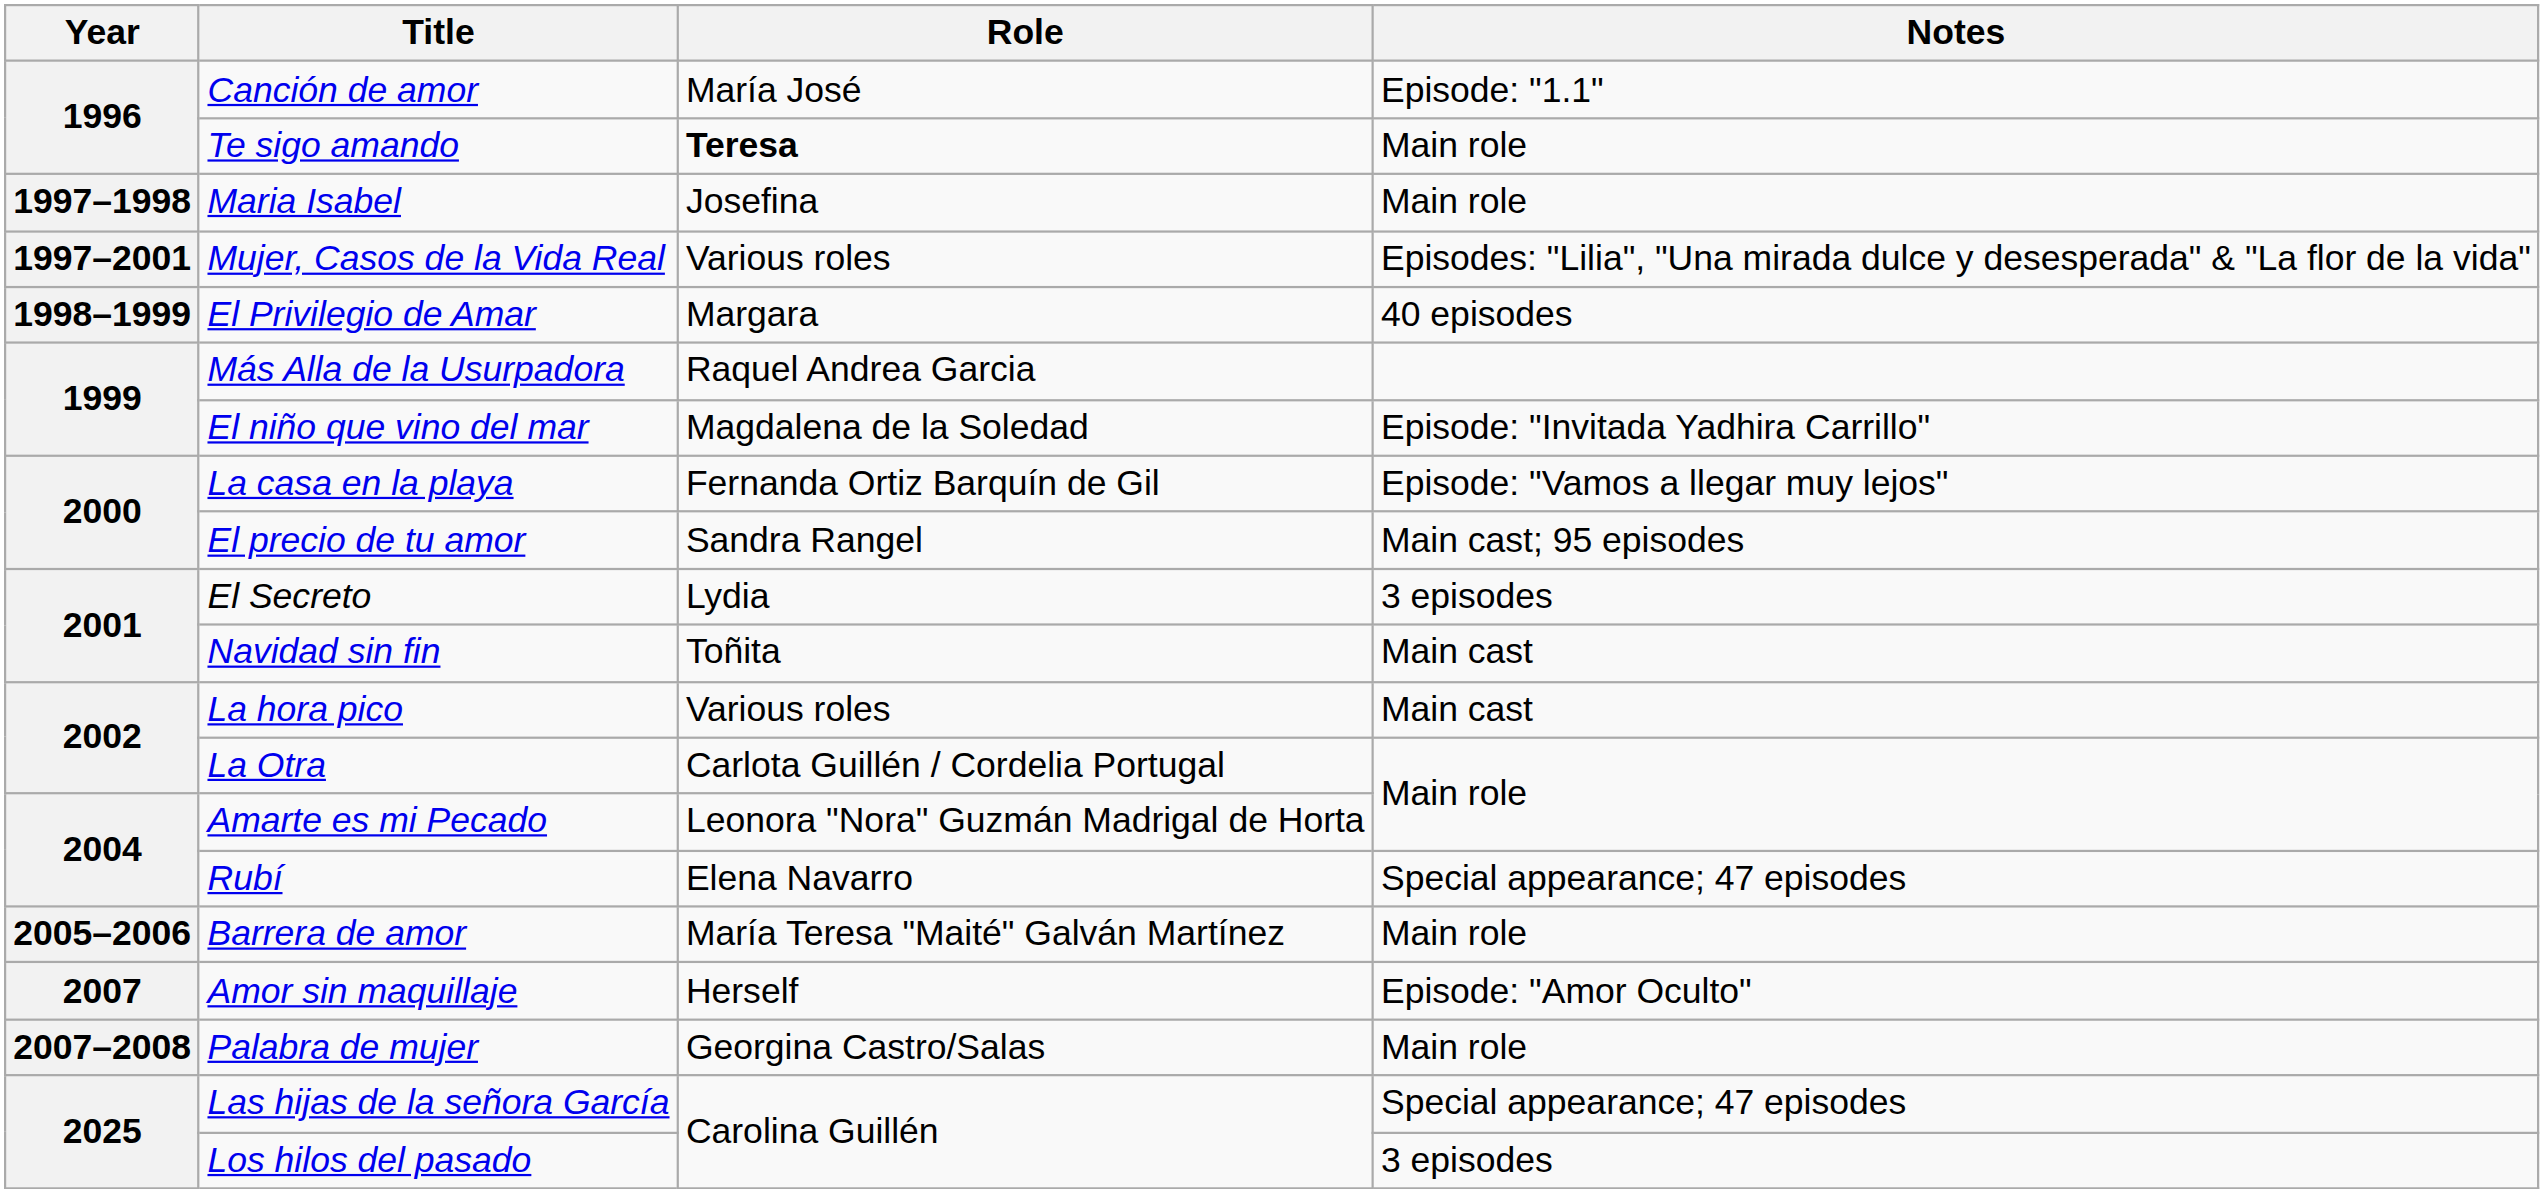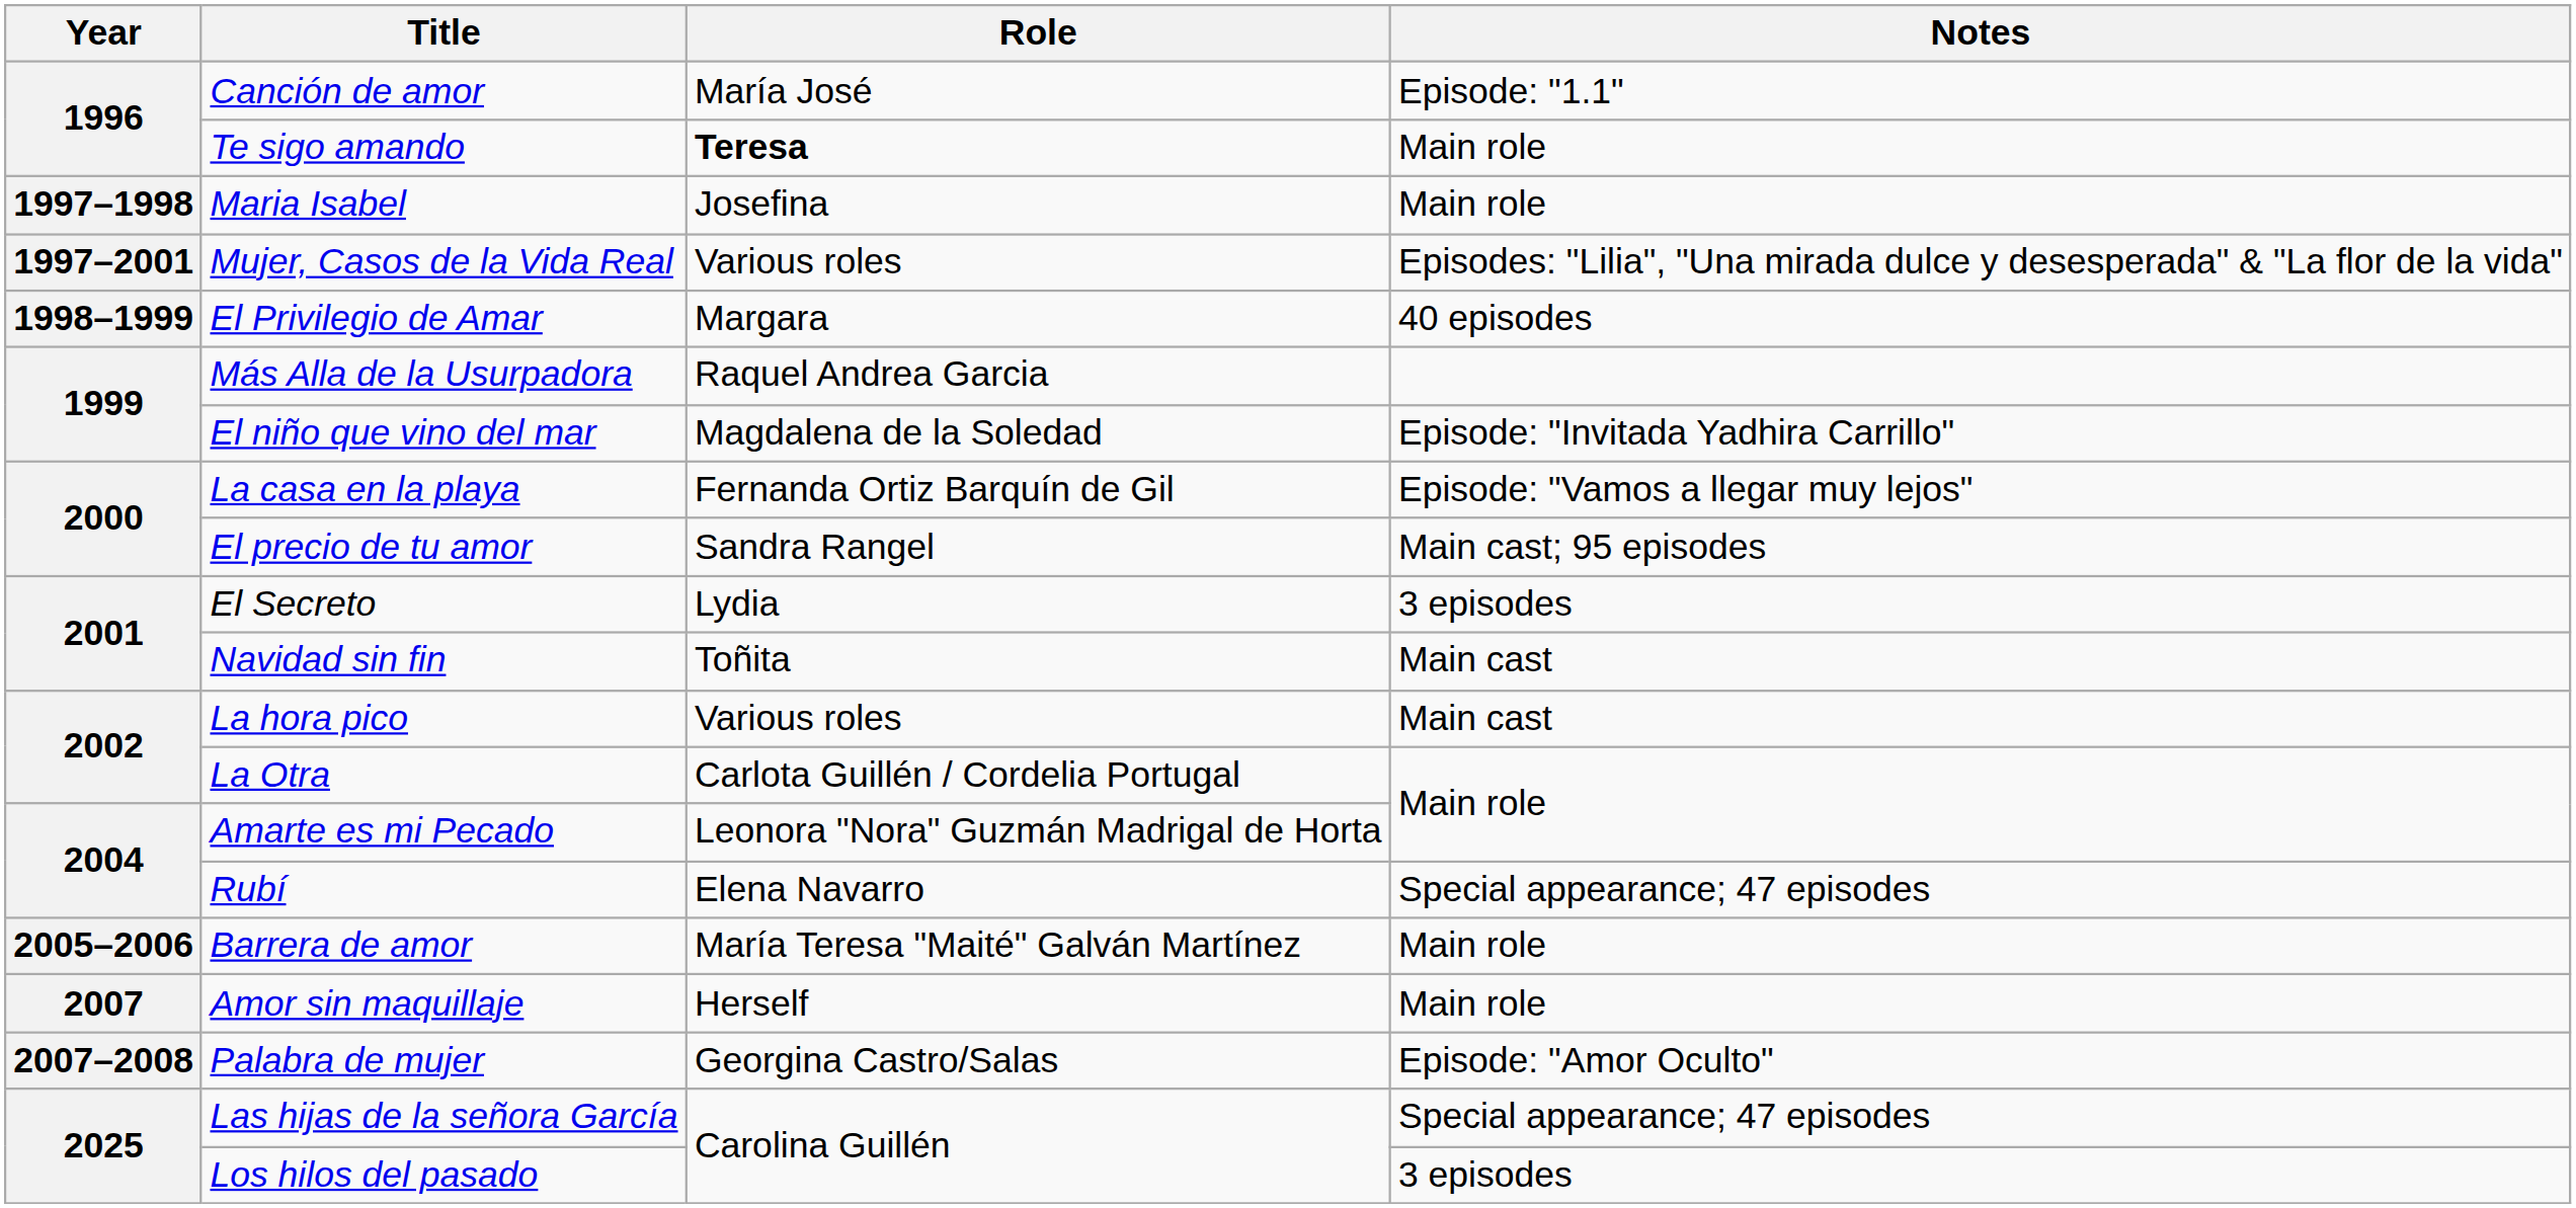Amor sin maquillaje | Notes: Episode: "Amor Oculto" -> Main role
Palabra de mujer | Notes: Main role -> Episode: "Amor Oculto"
